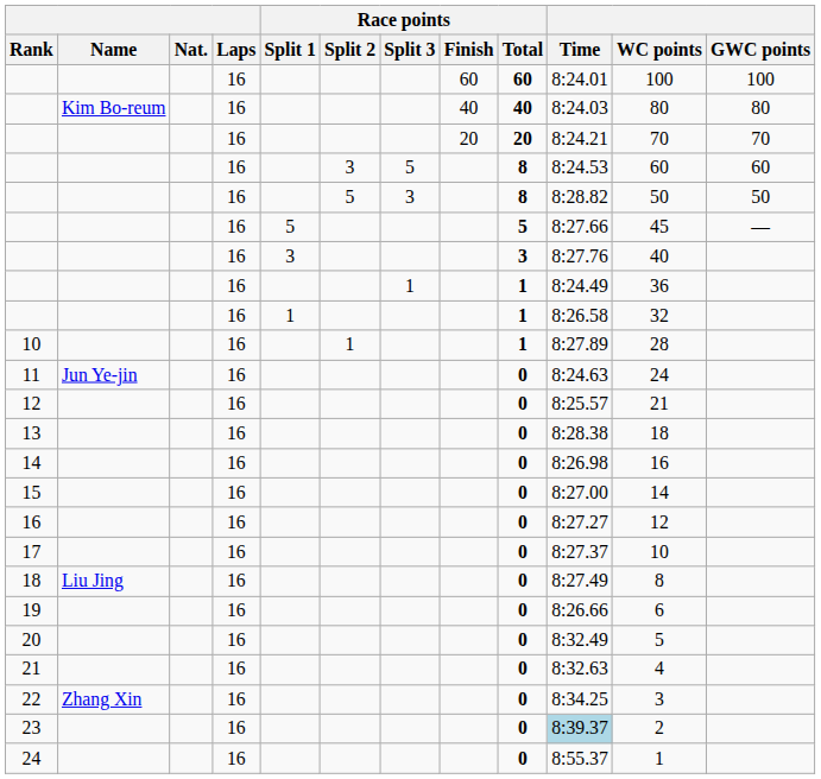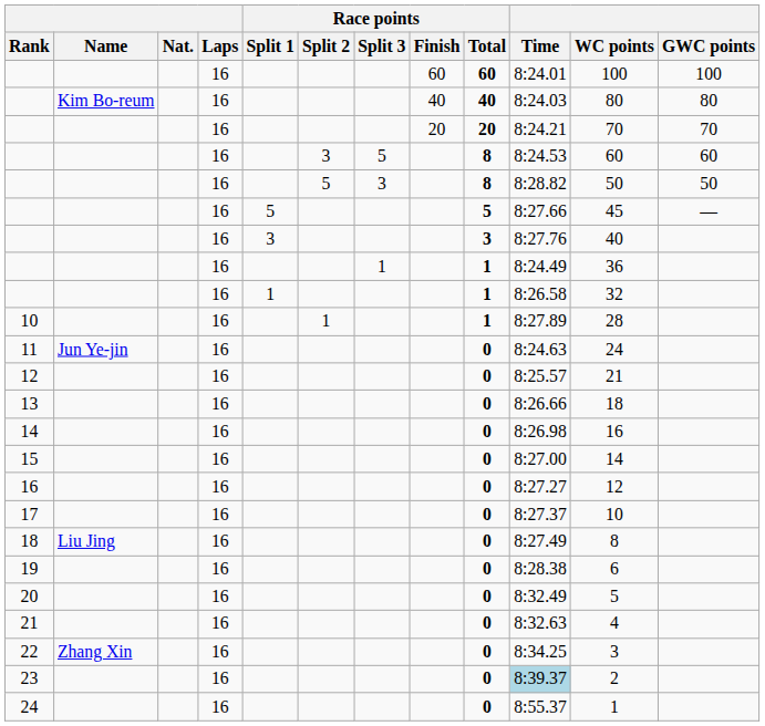13 | Time: 8:28.38 -> 8:26.66
19 | Time: 8:26.66 -> 8:28.38
